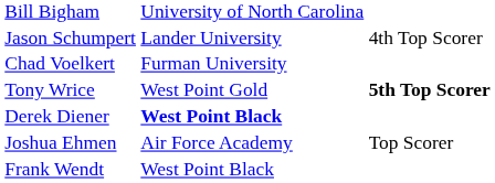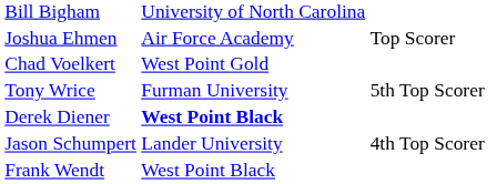rows swapped: Joshua Ehmen <-> Jason Schumpert
Chad Voelkert | column 2: Furman University -> West Point Gold
Tony Wrice | column 2: West Point Gold -> Furman University
Tony Wrice | column 3: bold -> normal
